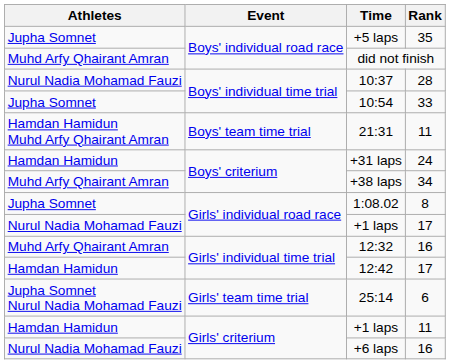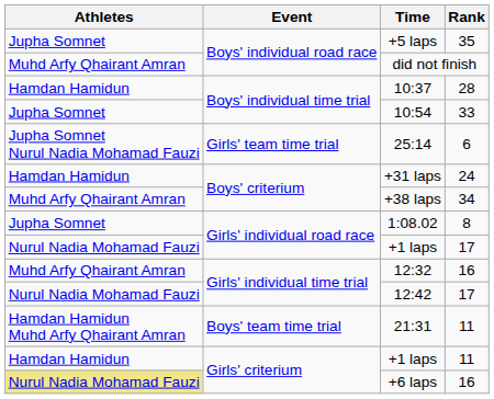10:37 | Athletes: Nurul Nadia Mohamad Fauzi -> Hamdan Hamidun
rows swapped: 21:31 <-> 25:14
12:42 | Athletes: Hamdan Hamidun -> Nurul Nadia Mohamad Fauzi
+6 laps | Athletes: no background -> khaki background
